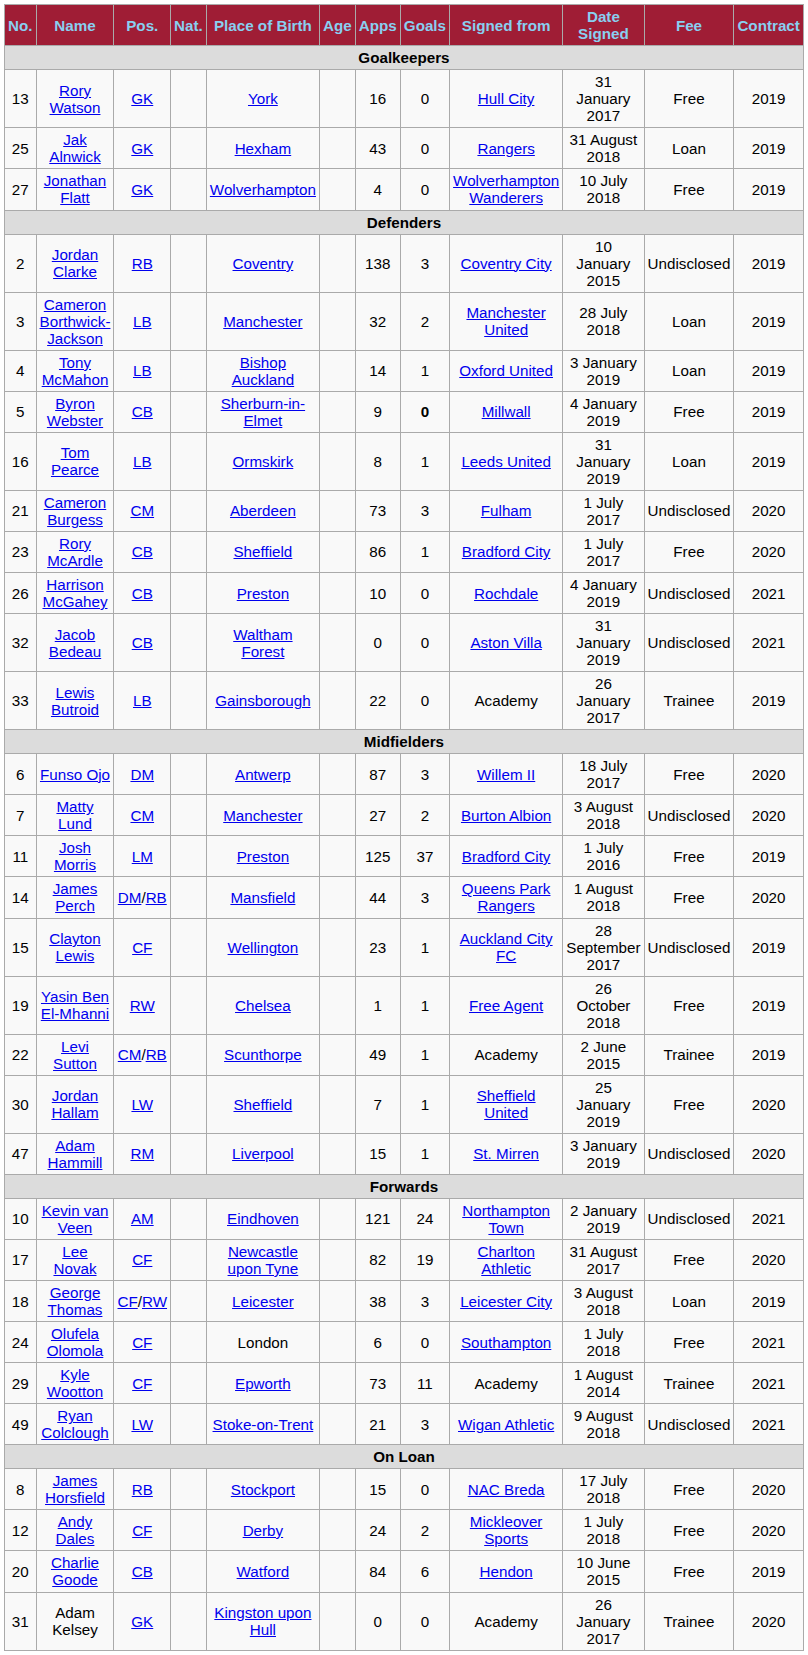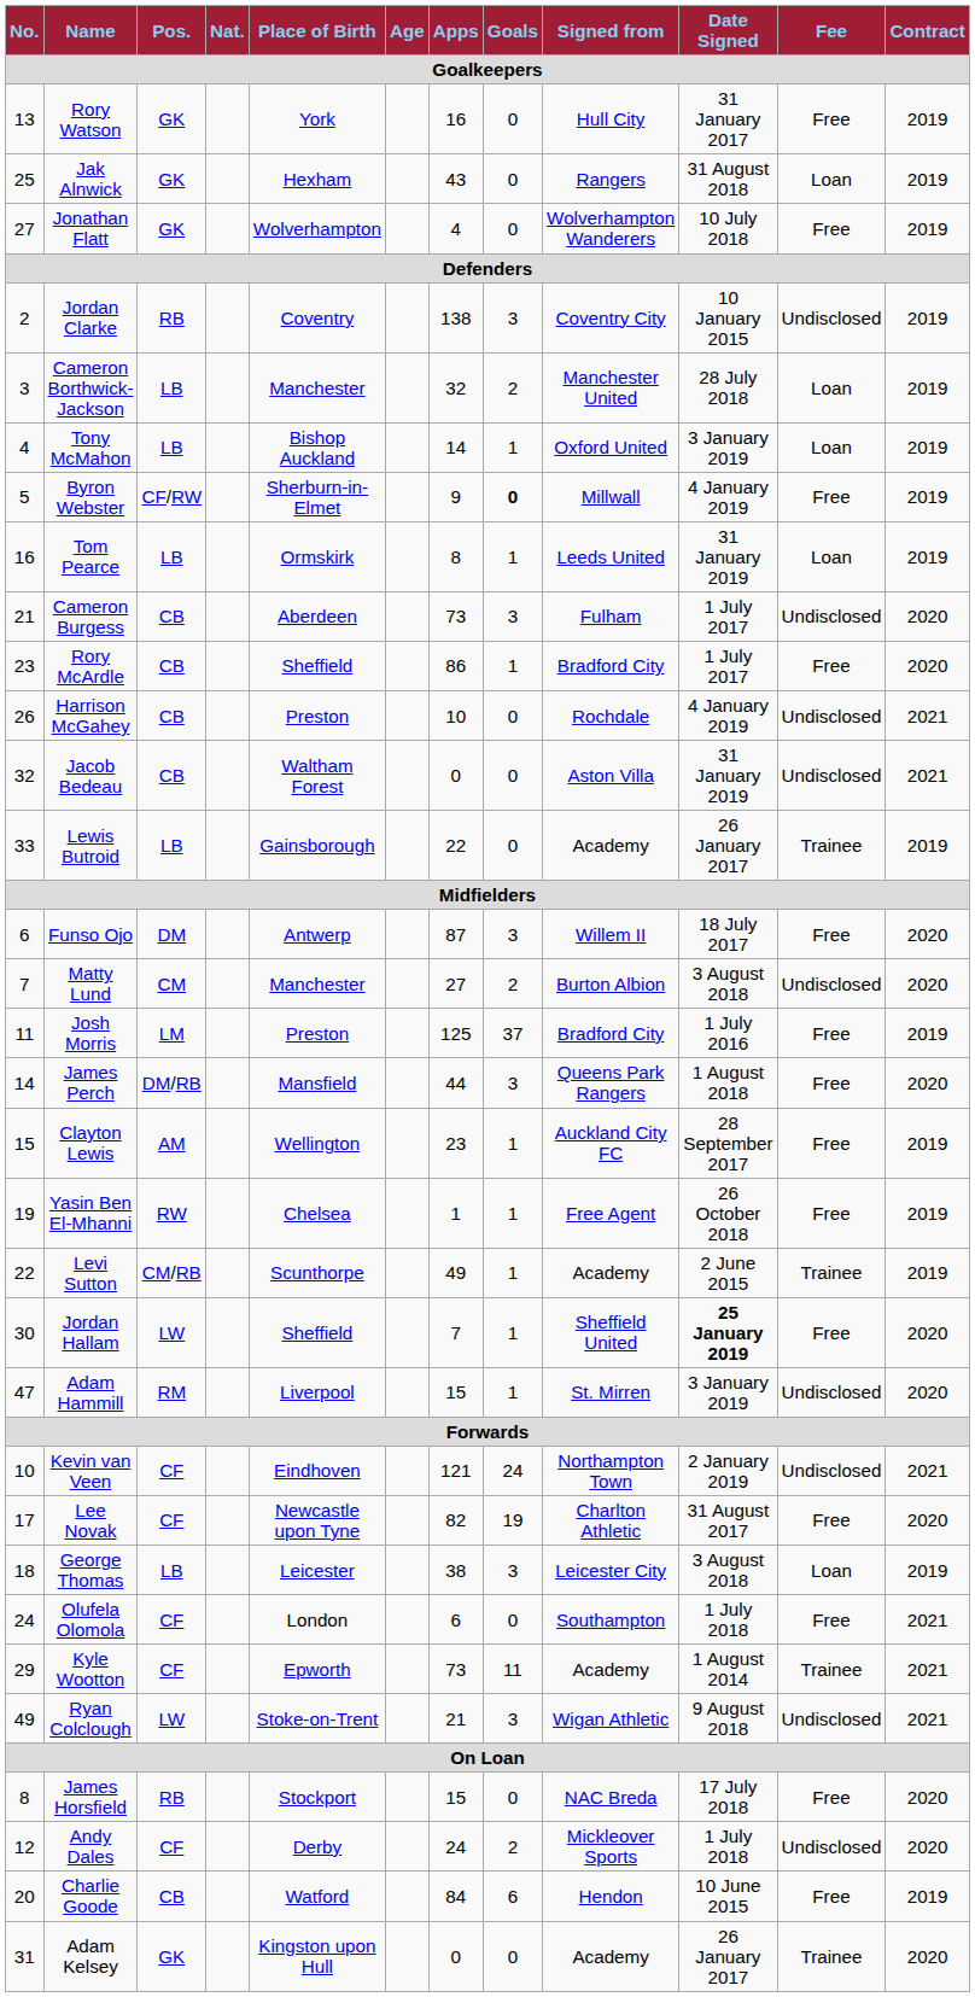Byron Webster | Pos.: CB -> CF/RW
Cameron Burgess | Pos.: CM -> CB
Clayton Lewis | Pos.: CF -> AM
Clayton Lewis | Fee: Undisclosed -> Free
Jordan Hallam | Date Signed: normal -> bold
Kevin van Veen | Pos.: AM -> CF
George Thomas | Pos.: CF/RW -> LB
Andy Dales | Fee: Free -> Undisclosed
